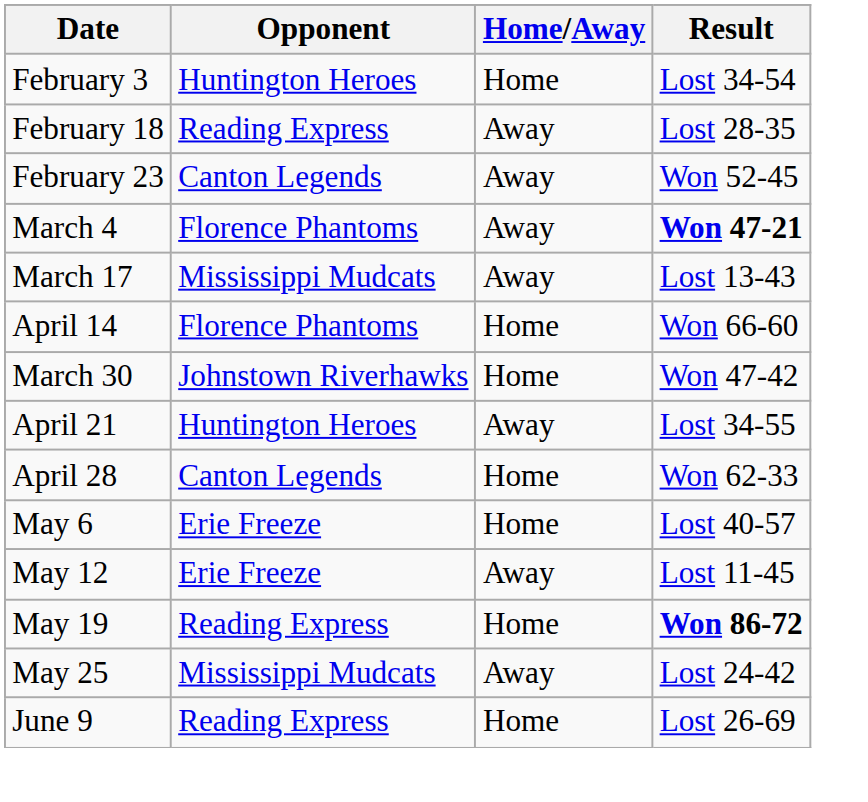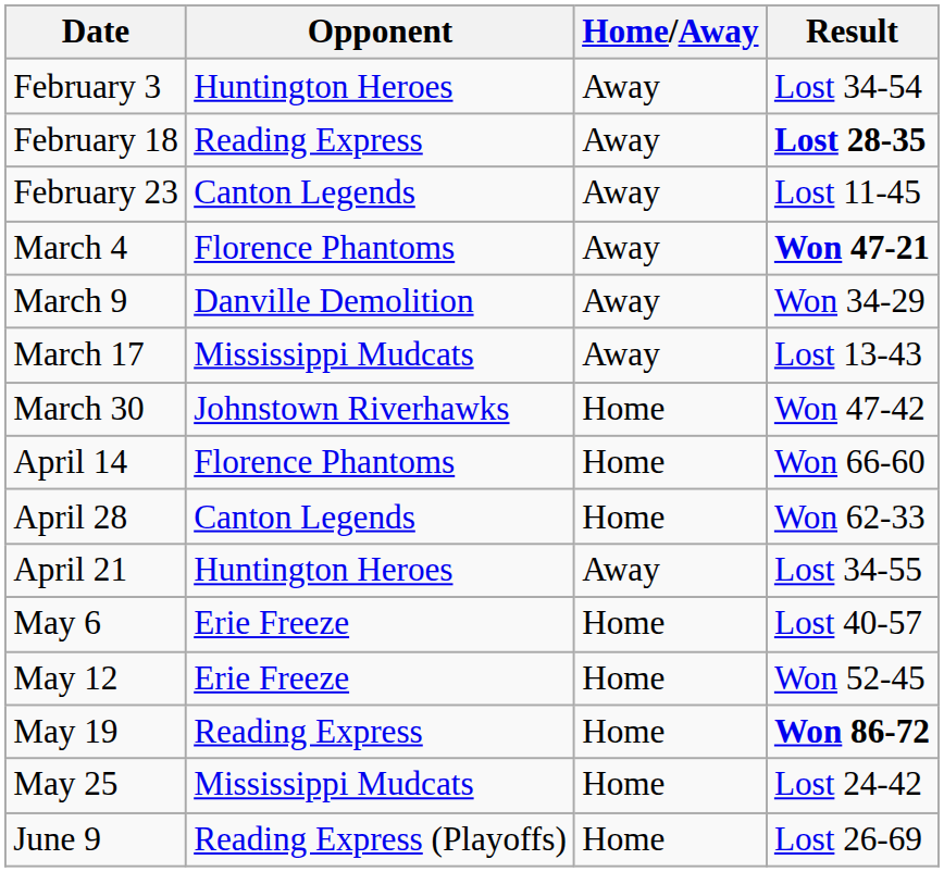February 3 | Home/Away: Home -> Away
February 18 | Result: normal -> bold
February 23 | Result: Won 52-45 -> Lost 11-45
+ row: March 9 | Danville Demolition | Away | Won 34-29
rows swapped: March 30 <-> April 14
rows swapped: April 21 <-> April 28
May 12 | Home/Away: Away -> Home
May 12 | Result: Lost 11-45 -> Won 52-45
May 25 | Home/Away: Away -> Home
June 9 | Opponent: Reading Express -> Reading Express (Playoffs)
